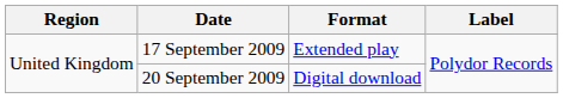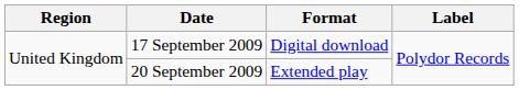17 September 2009 | Format: Extended play -> Digital download
20 September 2009 | Format: Digital download -> Extended play
